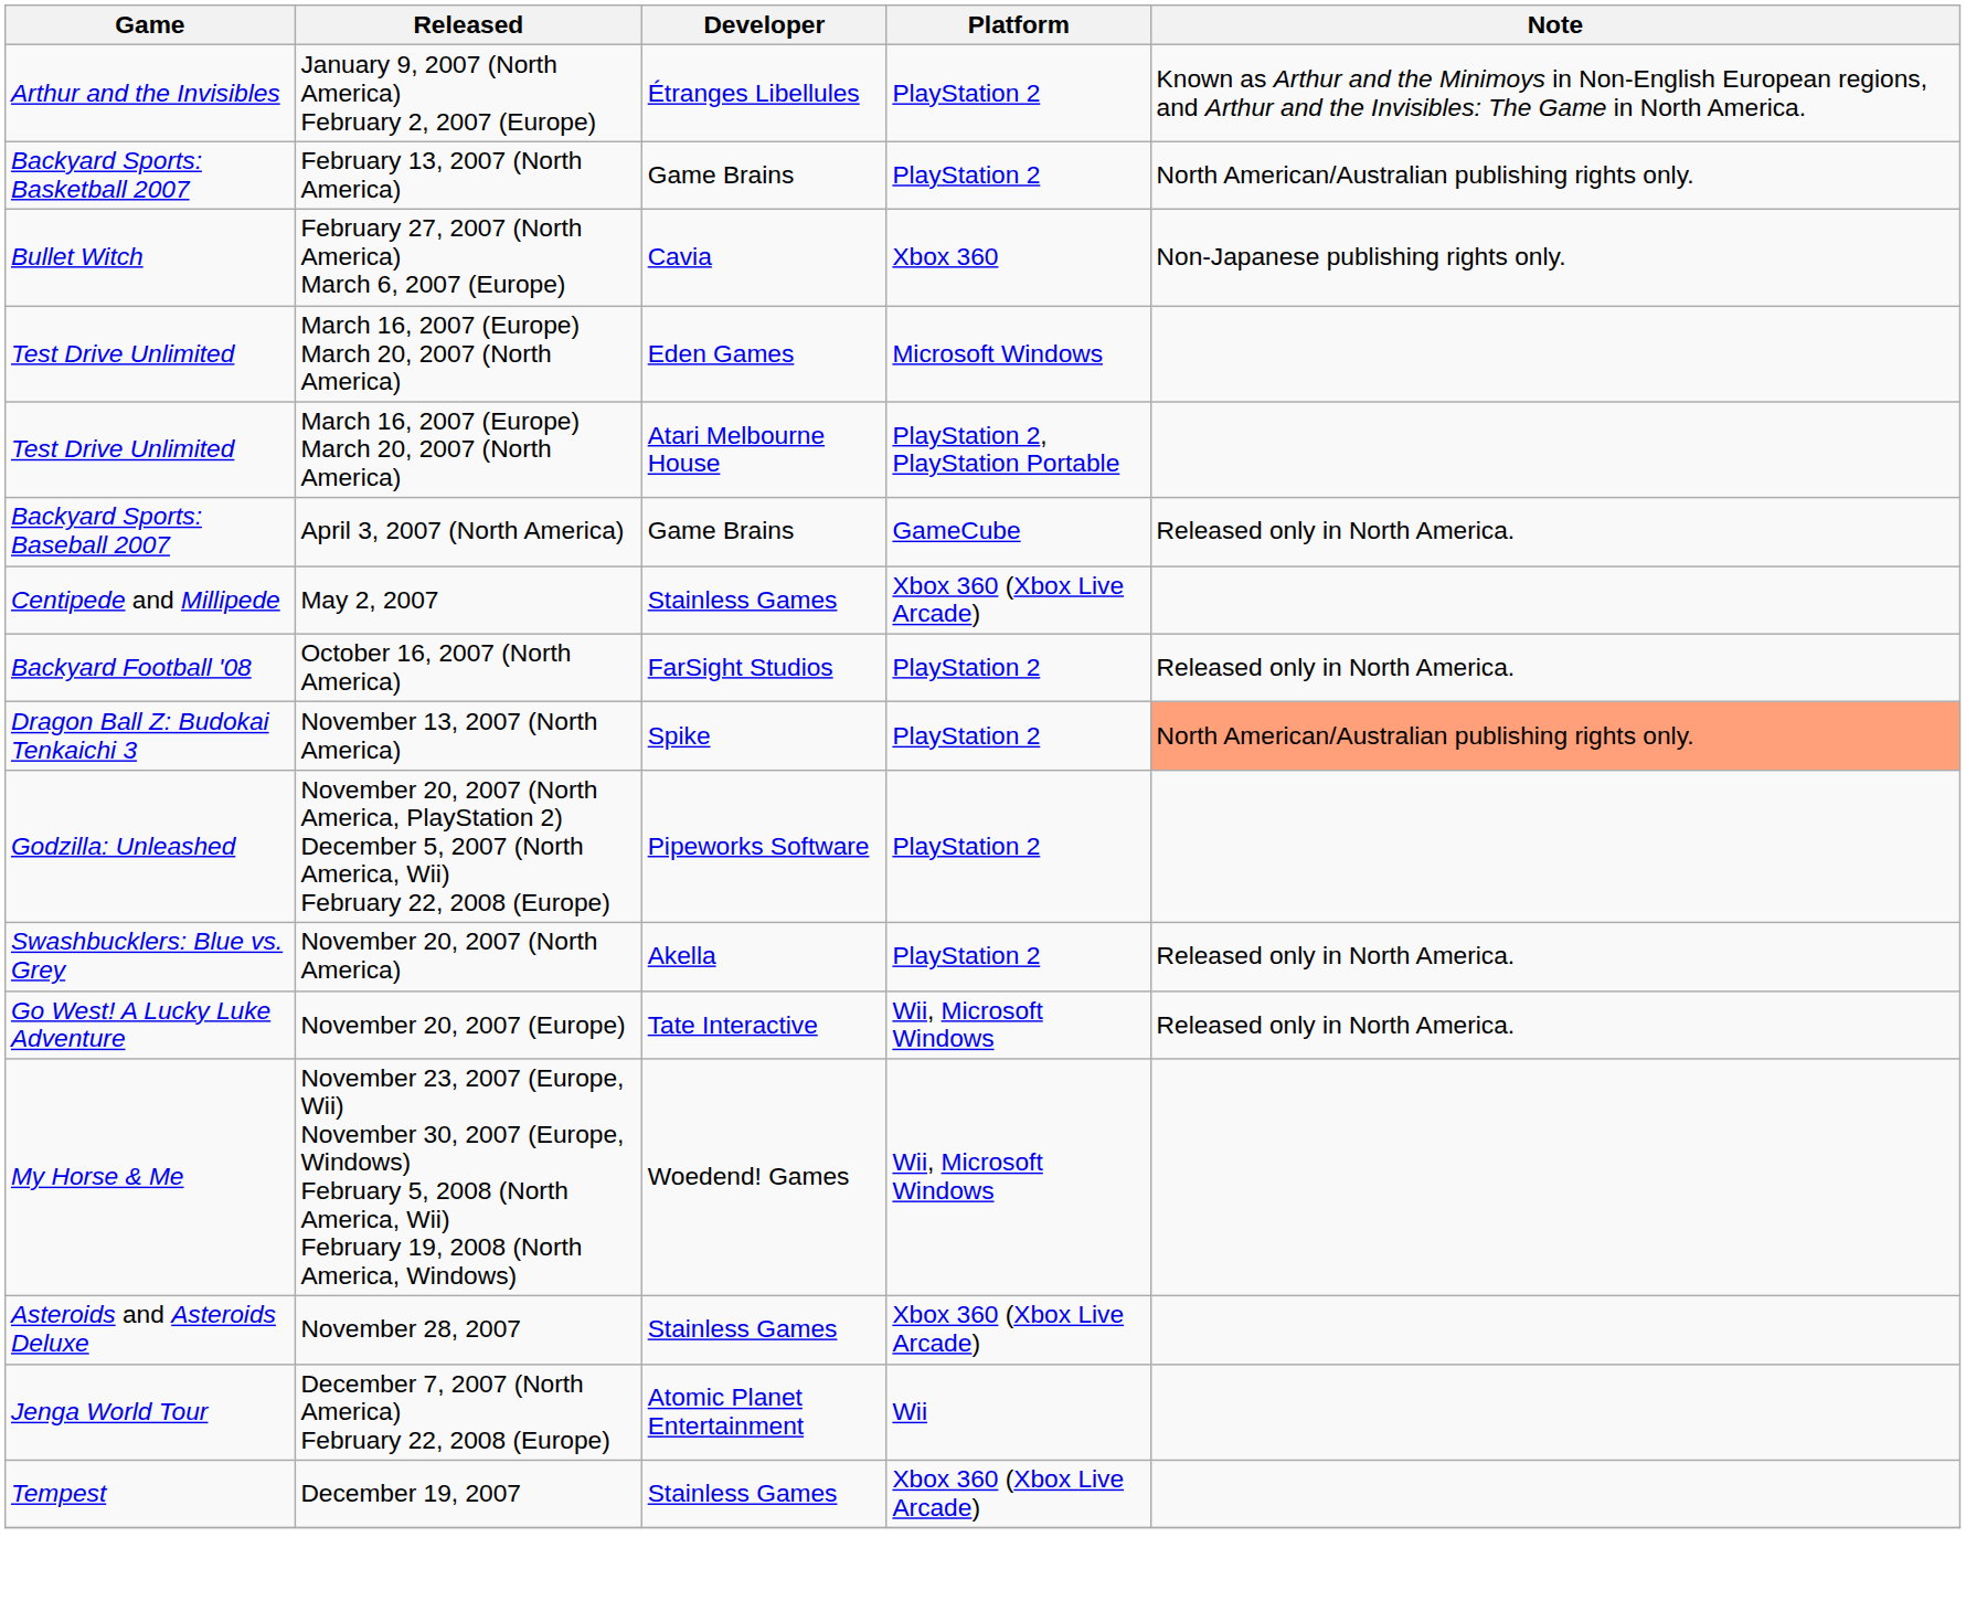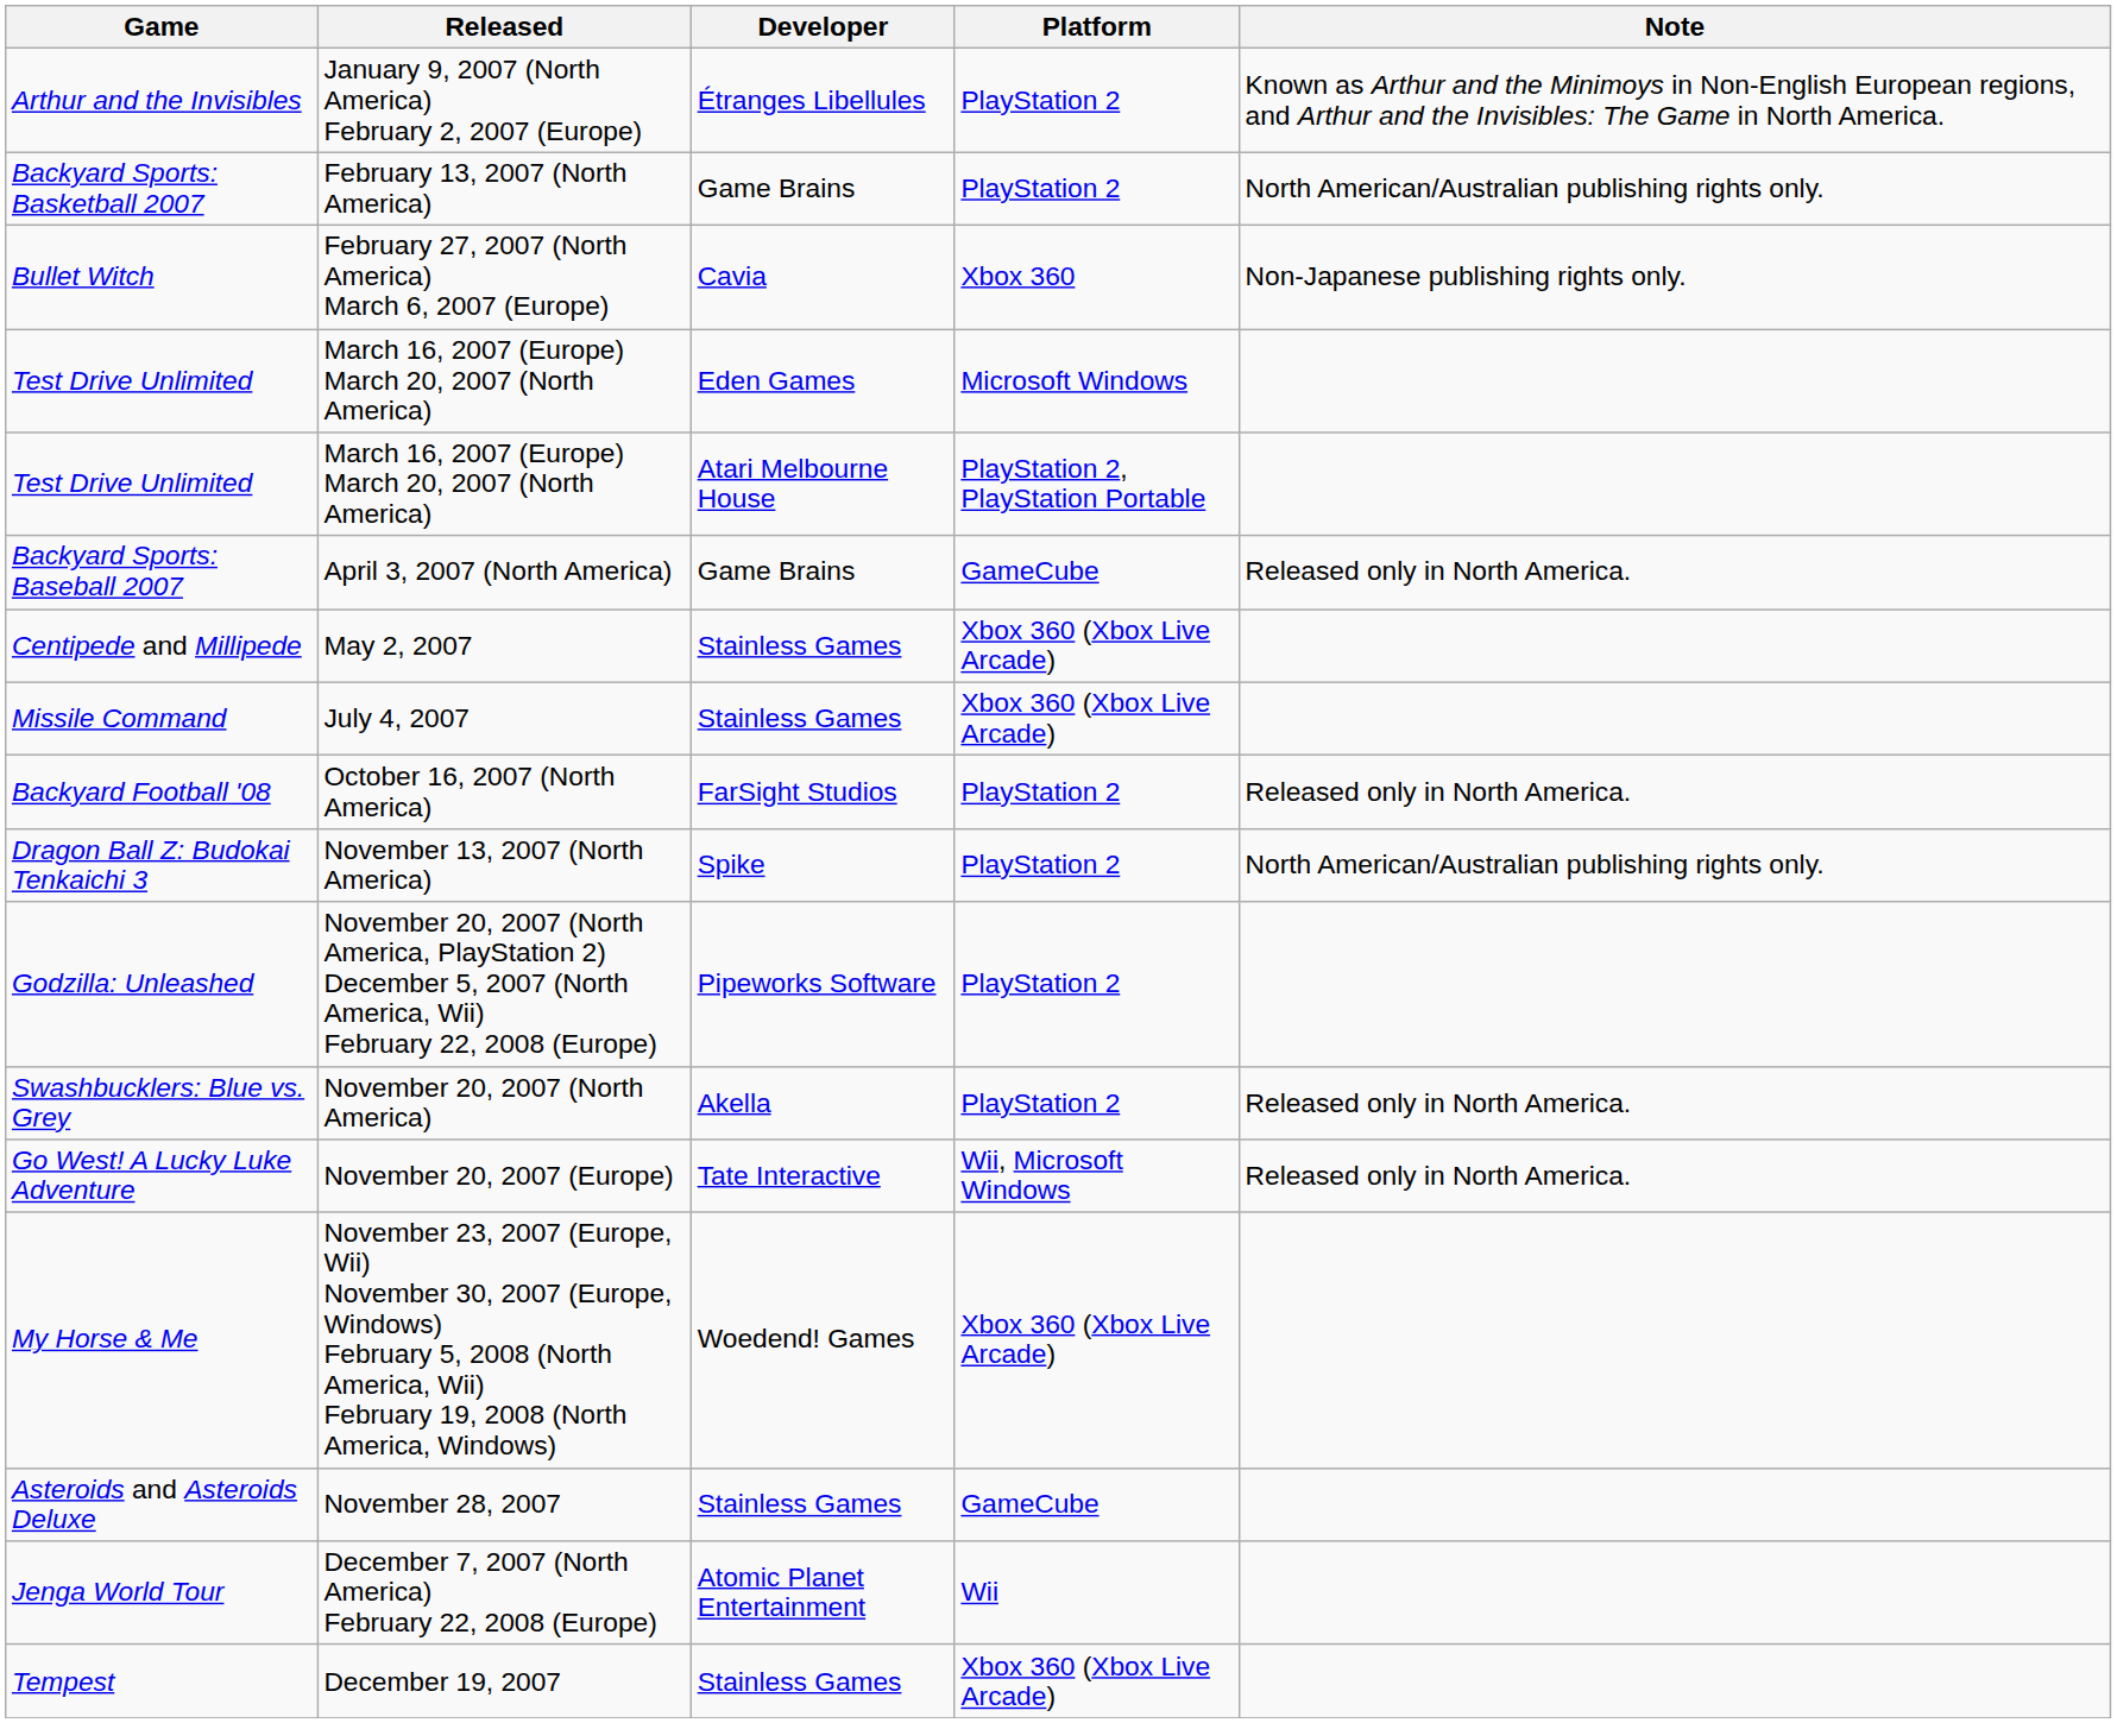+ row: Missile Command | July 4, 2007 | Stainless Games | Xbox 360 (Xbox Live Arcade)
Dragon Ball Z: Budokai Tenkaichi 3 | Note: lightsalmon background -> no background
My Horse & Me | Platform: Wii, Microsoft Windows -> Xbox 360 (Xbox Live Arcade)
Asteroids and Asteroids Deluxe | Platform: Xbox 360 (Xbox Live Arcade) -> GameCube
